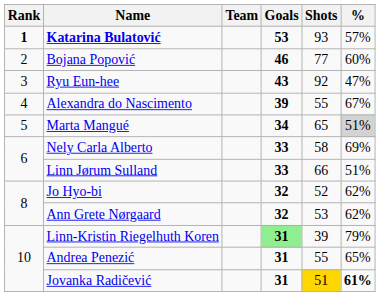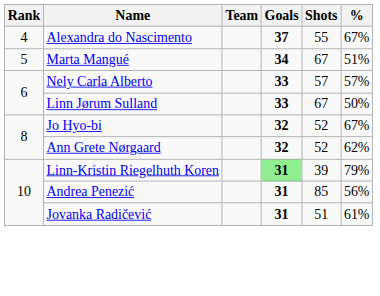- row: 1 | Katarina Bulatović | 53 | 93 | 57%
- row: 2 | Bojana Popović | 46 | 77 | 60%
- row: 3 | Ryu Eun-hee | 43 | 92 | 47%
Alexandra do Nascimento | Goals: 39 -> 37
Marta Mangué | Shots: 65 -> 67
Marta Mangué | %: lightgrey background -> no background
Nely Carla Alberto | Shots: 58 -> 57
Nely Carla Alberto | %: 69% -> 57%
Linn Jørum Sulland | Shots: 66 -> 67
Linn Jørum Sulland | %: 51% -> 50%
Jo Hyo-bi | %: 62% -> 67%
Ann Grete Nørgaard | Shots: 53 -> 52
Andrea Penezić | Shots: 55 -> 85
Andrea Penezić | %: 65% -> 56%
Jovanka Radičević | Shots: gold background -> no background
Jovanka Radičević | %: bold -> normal
